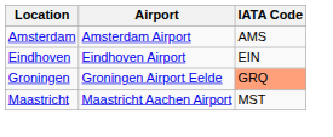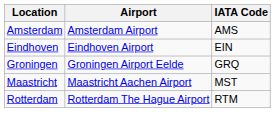Groningen | IATA Code: lightsalmon background -> no background
+ row: Rotterdam | Rotterdam The Hague Airport | RTM
